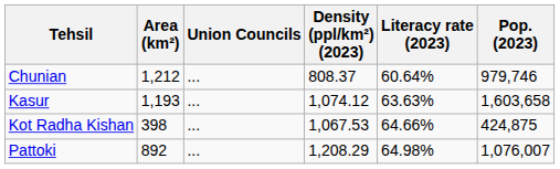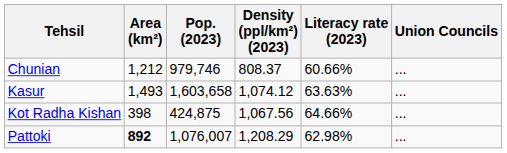columns swapped: Pop. (2023) <-> Union Councils
Chunian | Literacy rate (2023): 60.64% -> 60.66%
Kasur | Area (km²): 1,193 -> 1,493
Kot Radha Kishan | Density (ppl/km²) (2023): 1,067.53 -> 1,067.56
Pattoki | Area (km²): normal -> bold
Pattoki | Literacy rate (2023): 64.98% -> 62.98%
